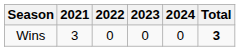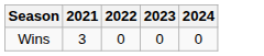- column: Total | 3
